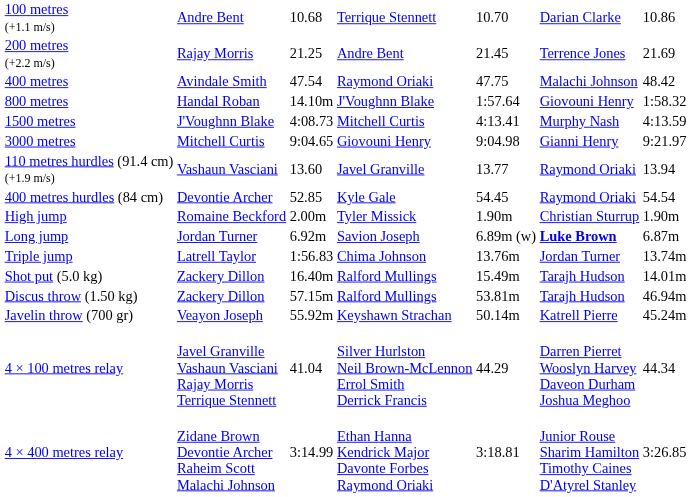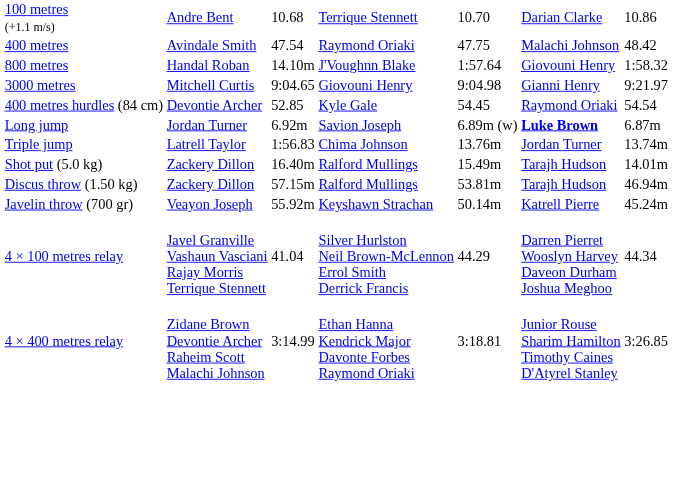- row: 200 metres (+2.2 m/s) | Rajay Morris | 21.25 | Andre Bent | 21.45 | Terrence Jones | 21.69
- row: 1500 metres | J'Voughnn Blake | 4:08.73 | Mitchell Curtis | 4:13.41 | Murphy Nash | 4:13.59
- row: 110 metres hurdles (91.4 cm) (+1.9 m/s) | Vashaun Vasciani | 13.60 | Javel Granville | 13.77 | Raymond Oriaki | 13.94
- row: High jump | Romaine Beckford | 2.00m | Tyler Missick | 1.90m | Christian Sturrup | 1.90m
